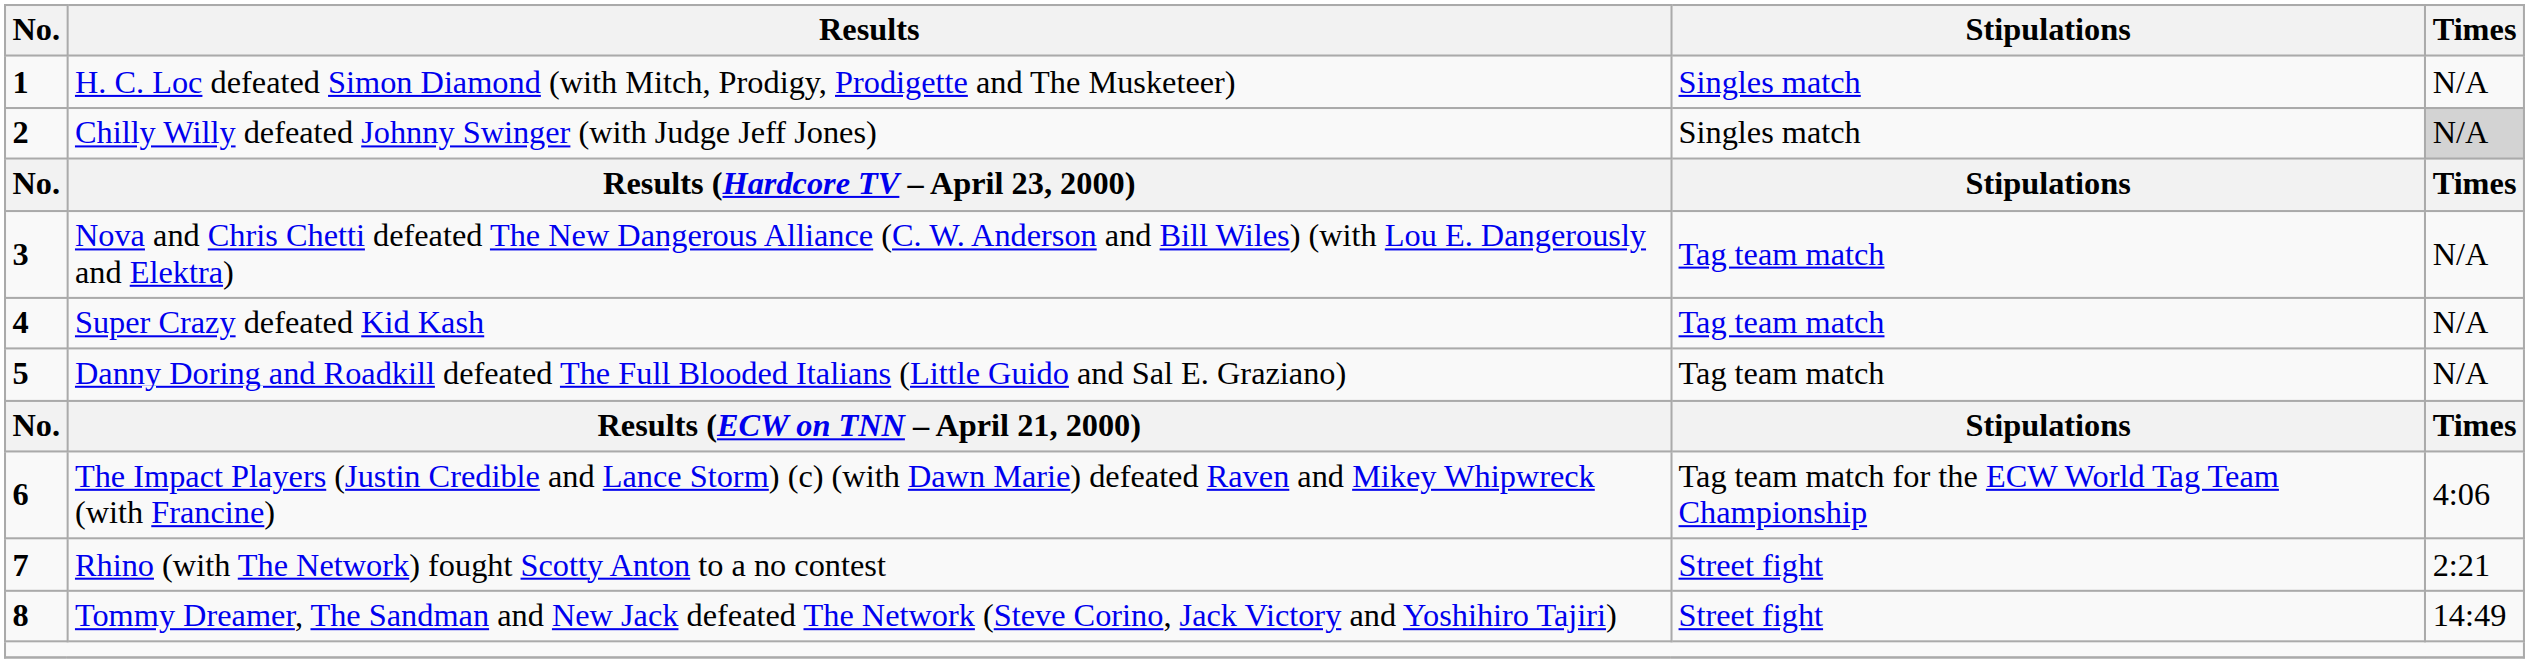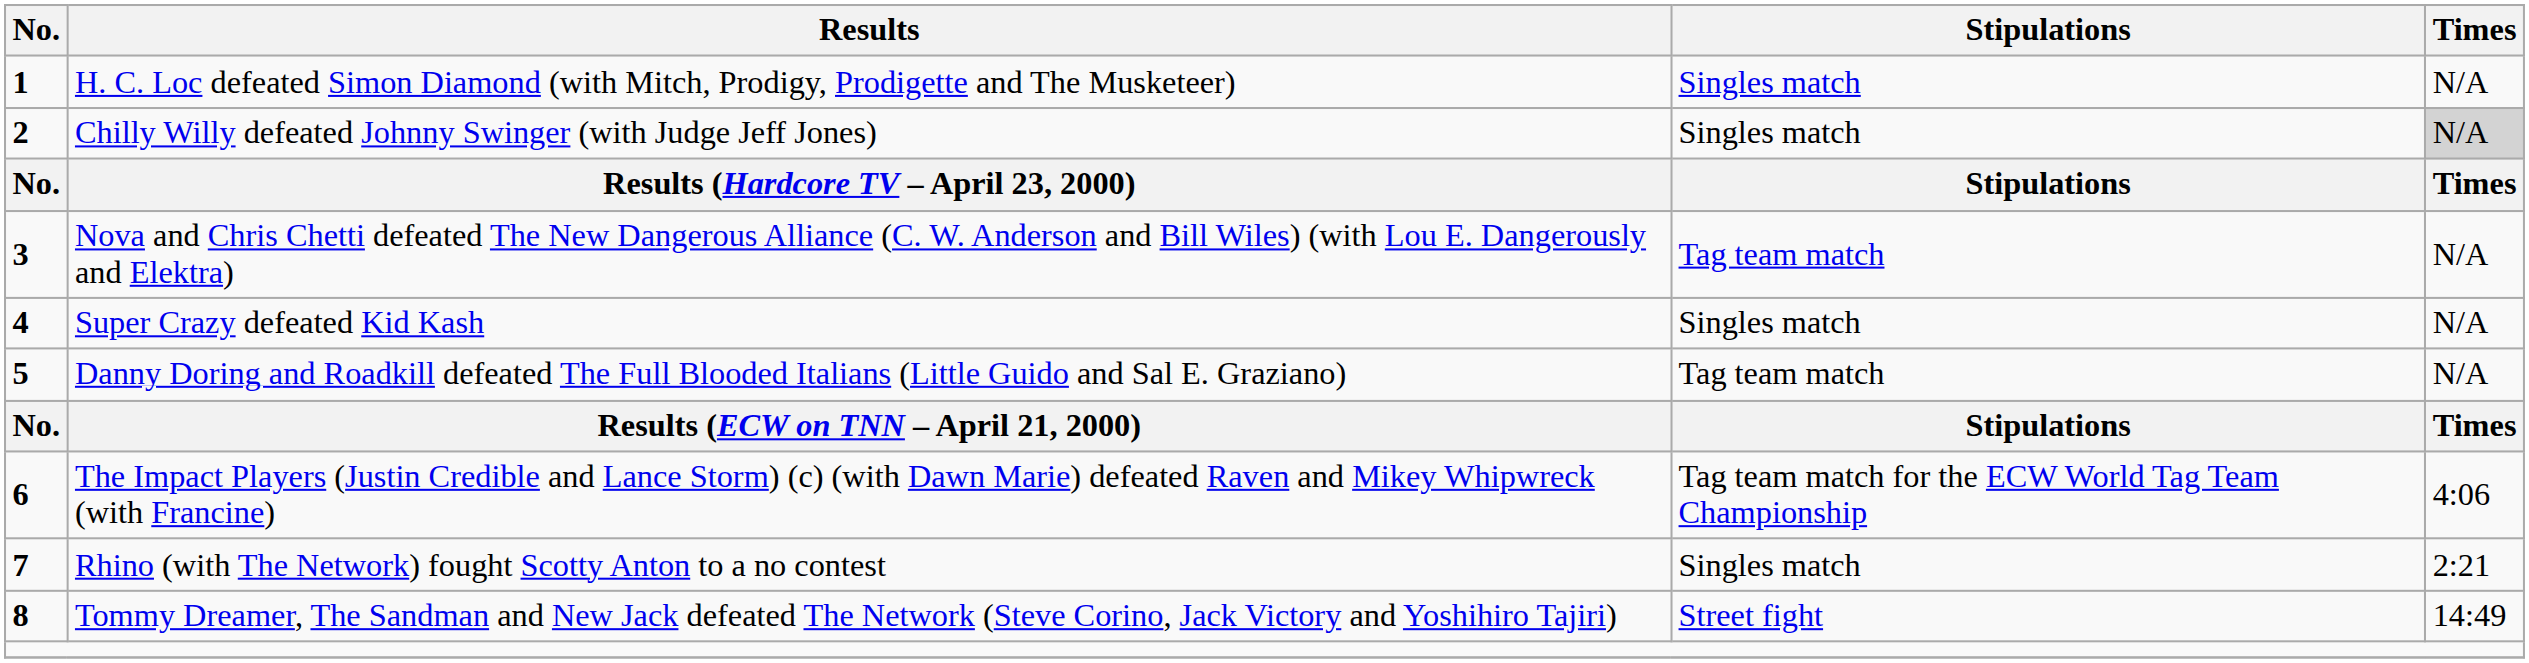Super Crazy defeated Kid Kash | Stipulations: Tag team match -> Singles match
Rhino (with The Network) fought Scotty Anton to a no contest | Stipulations: Street fight -> Singles match
